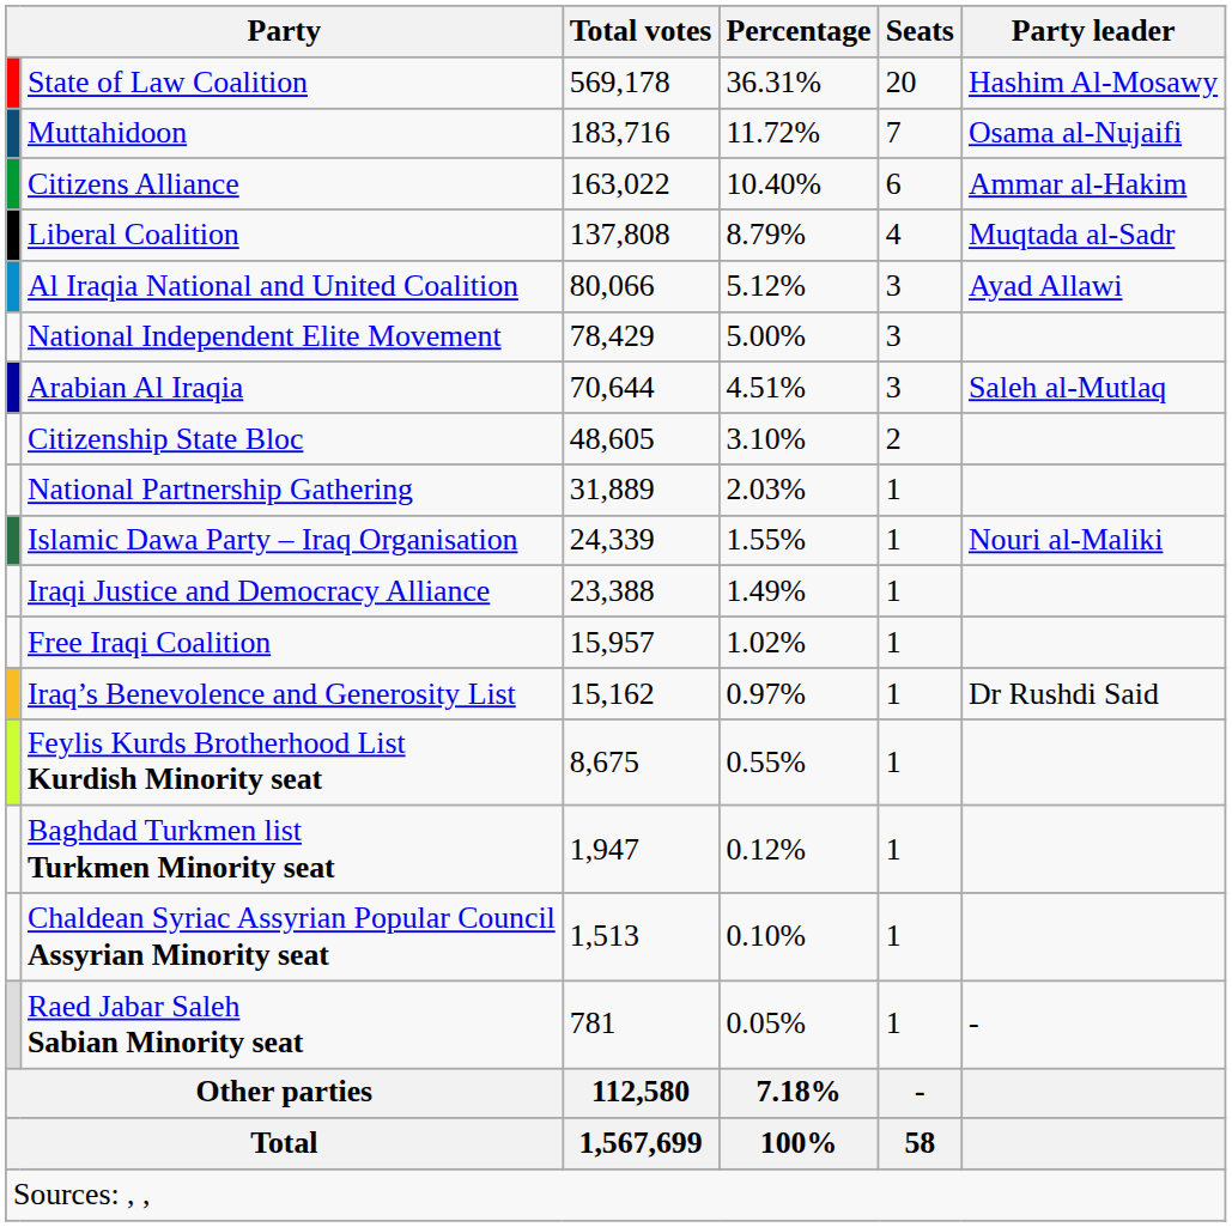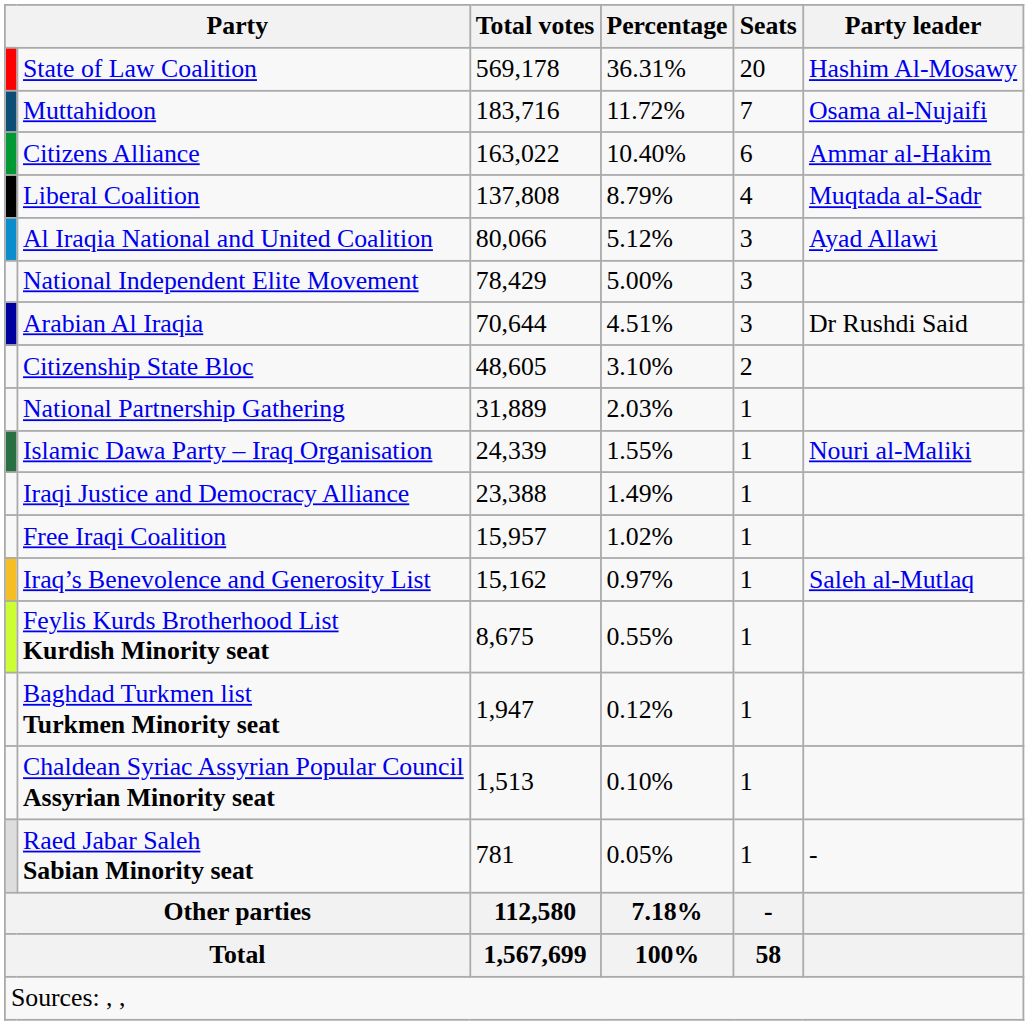Arabian Al Iraqia | Party leader: Saleh al-Mutlaq -> Dr Rushdi Said
Iraq’s Benevolence and Generosity List | Party leader: Dr Rushdi Said -> Saleh al-Mutlaq
